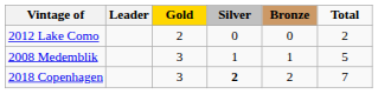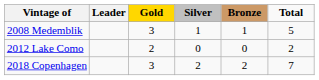rows swapped: 2008 Medemblik <-> 2012 Lake Como
2018 Copenhagen | Silver: bold -> normal
